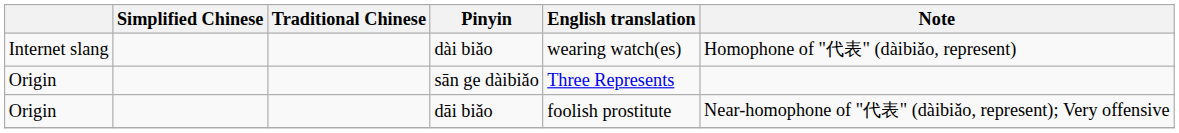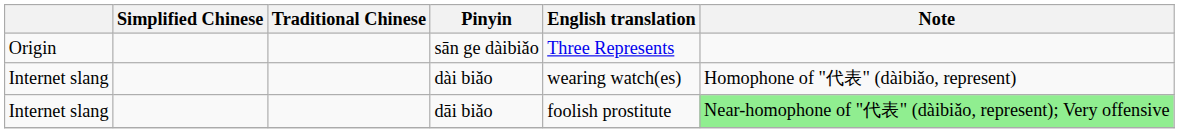rows swapped: sān ge dàibiǎo <-> dài biǎo
dāi biǎo | column 1: Origin -> Internet slang
dāi biǎo | Note: no background -> lightgreen background
